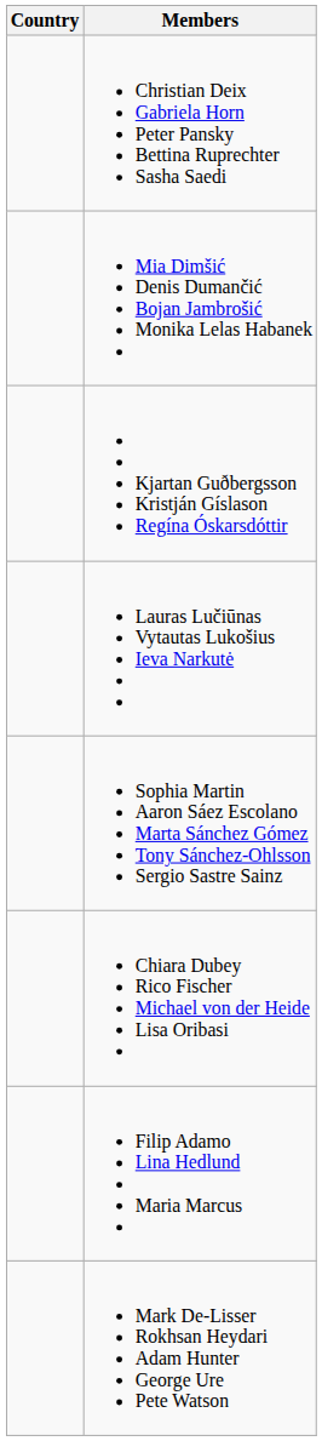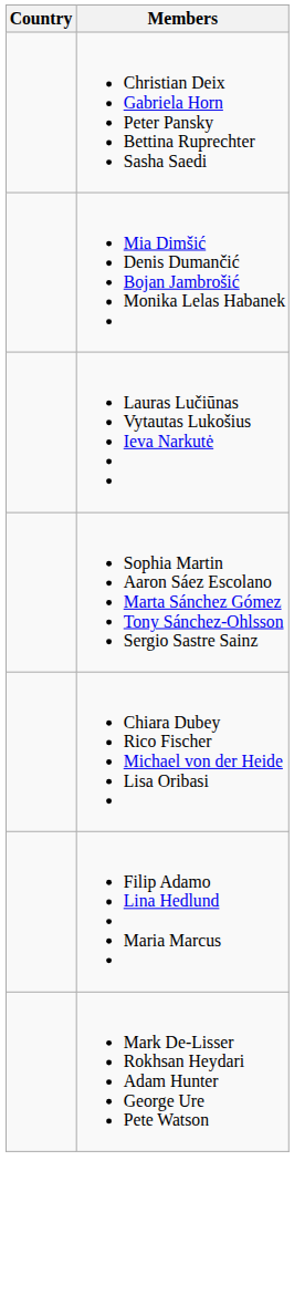- row: Kjartan Guðbergsson Kristján Gíslason Regína Óskarsdóttir
